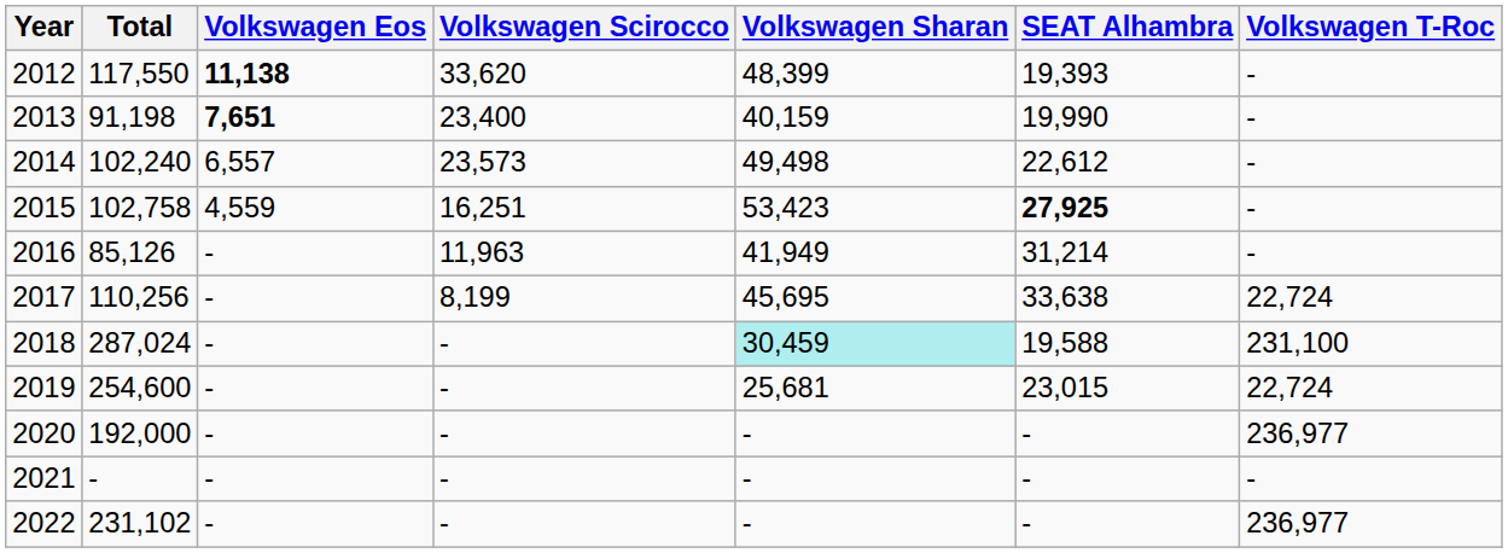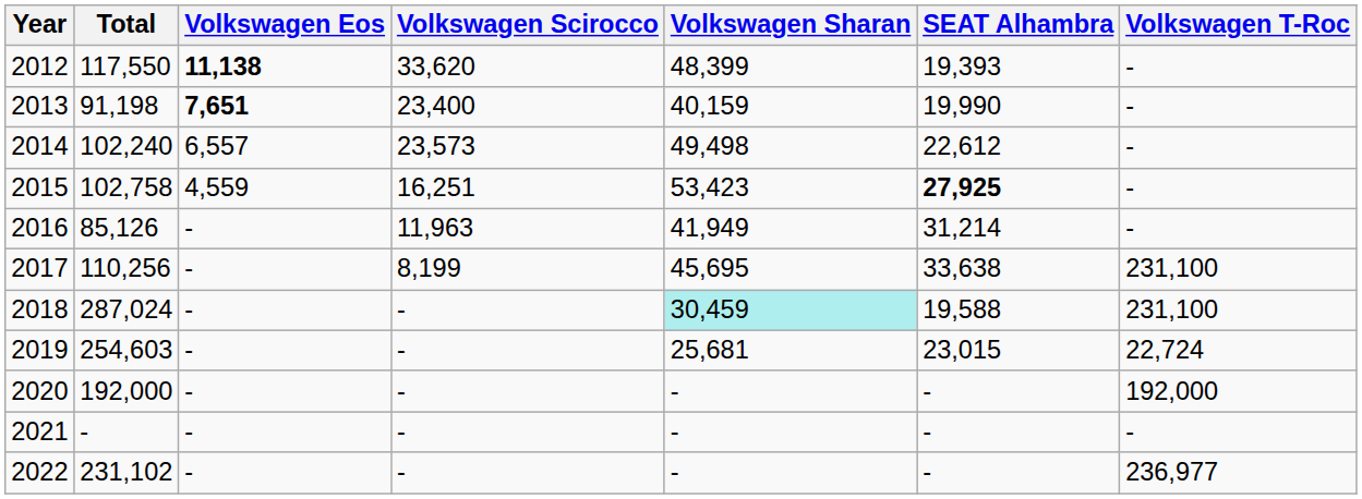2017 | Volkswagen T-Roc: 22,724 -> 231,100
2019 | Total: 254,600 -> 254,603
2020 | Volkswagen T-Roc: 236,977 -> 192,000
